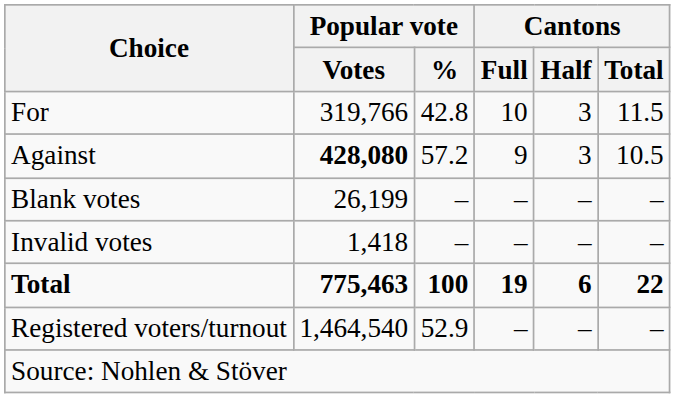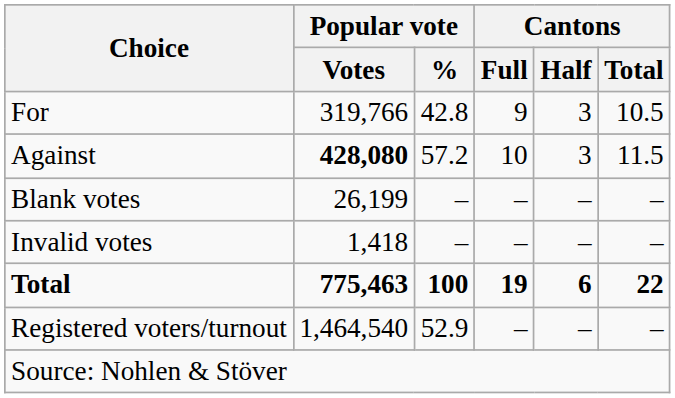For | Cantons / Full: 10 -> 9
For | Cantons / Total: 11.5 -> 10.5
Against | Cantons / Full: 9 -> 10
Against | Cantons / Total: 10.5 -> 11.5
